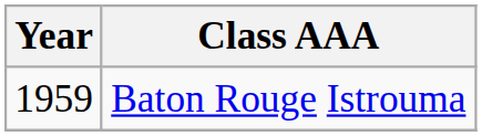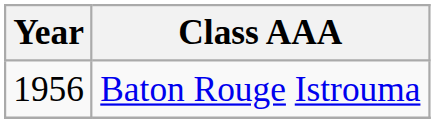Baton Rouge Istrouma | Year: 1959 -> 1956
